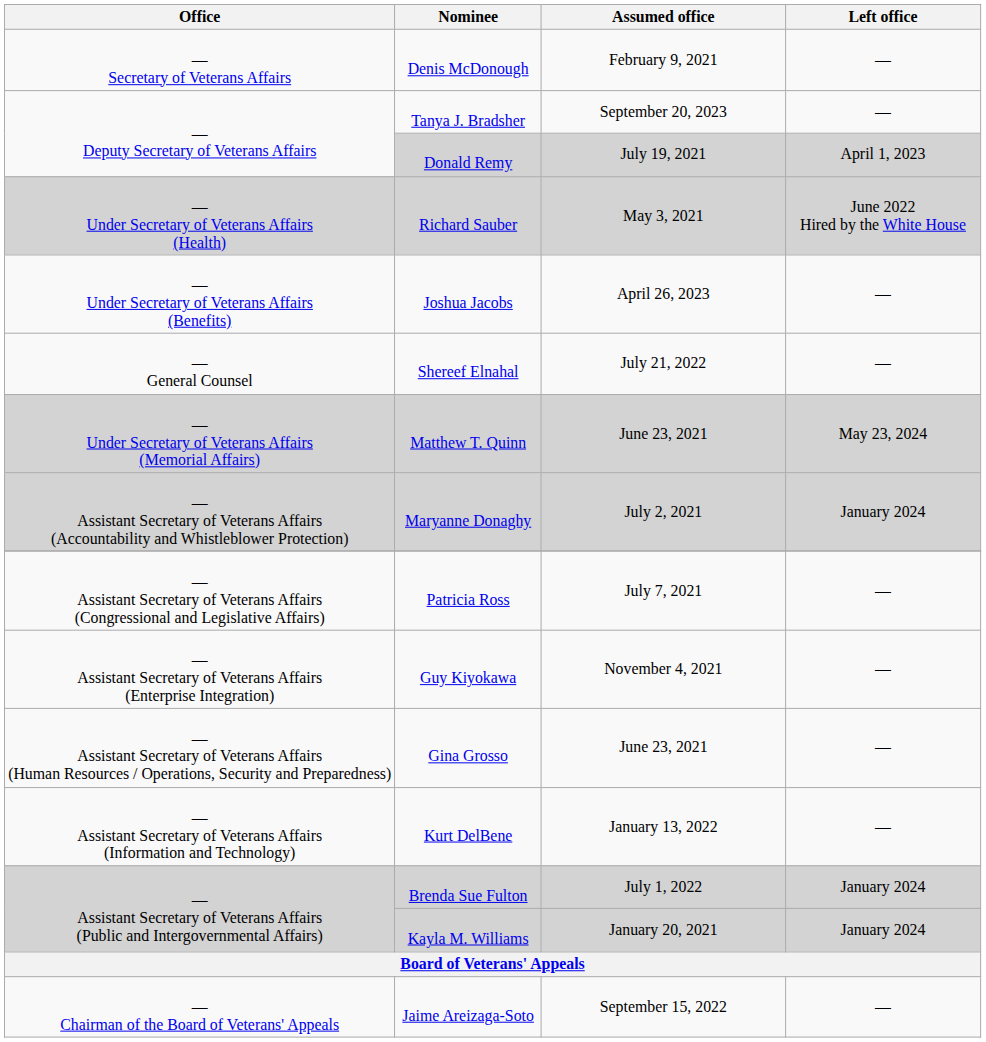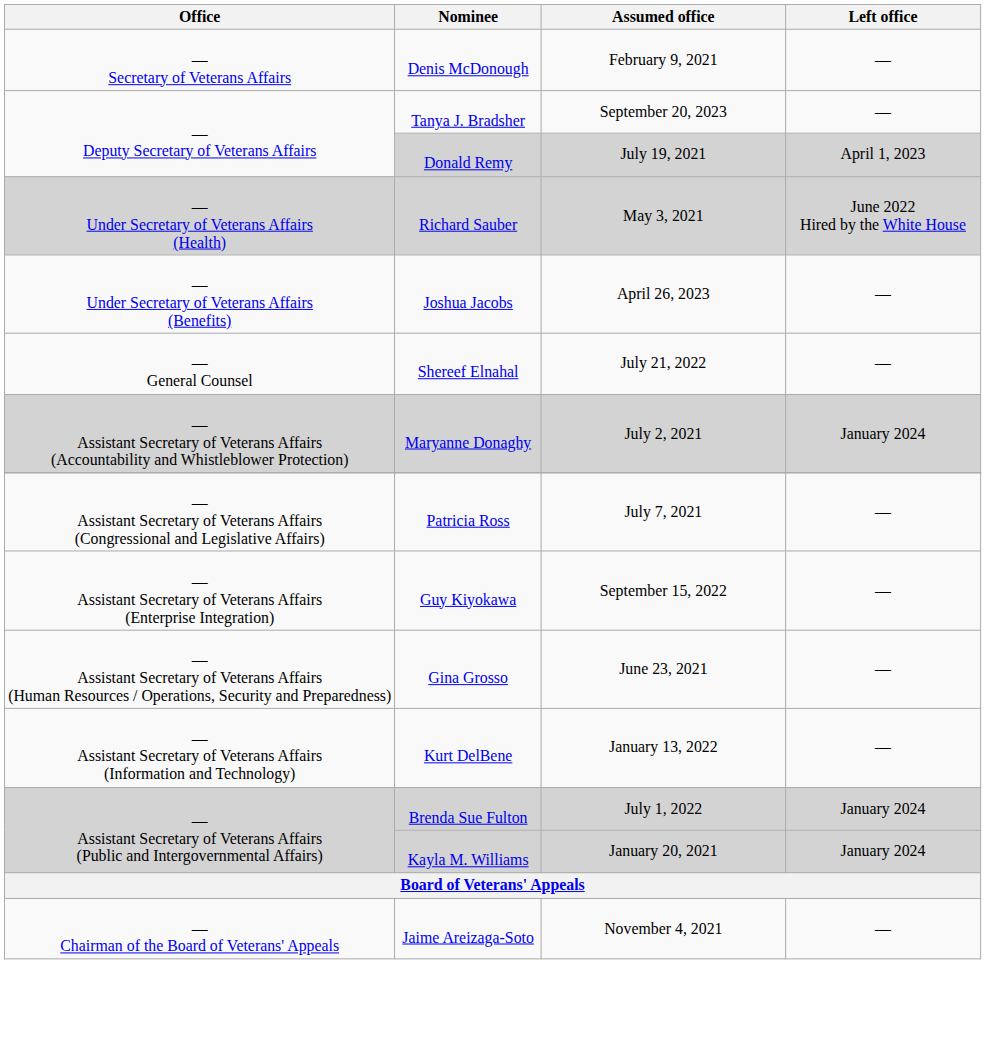- row: — Under Secretary of Veterans Affairs (Memorial Affairs) | Matthew T. Quinn | June 23, 2021 | May 23, 2024
Guy Kiyokawa | Assumed office: November 4, 2021 -> September 15, 2022
Jaime Areizaga-Soto | Assumed office: September 15, 2022 -> November 4, 2021
